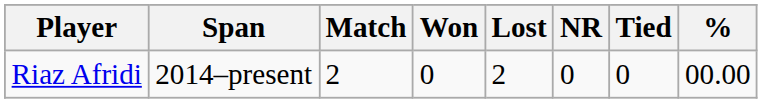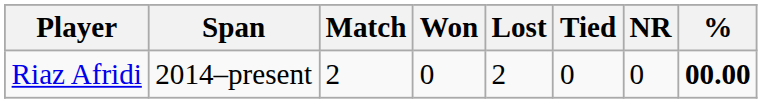columns swapped: Tied <-> NR
Riaz Afridi | %: normal -> bold
